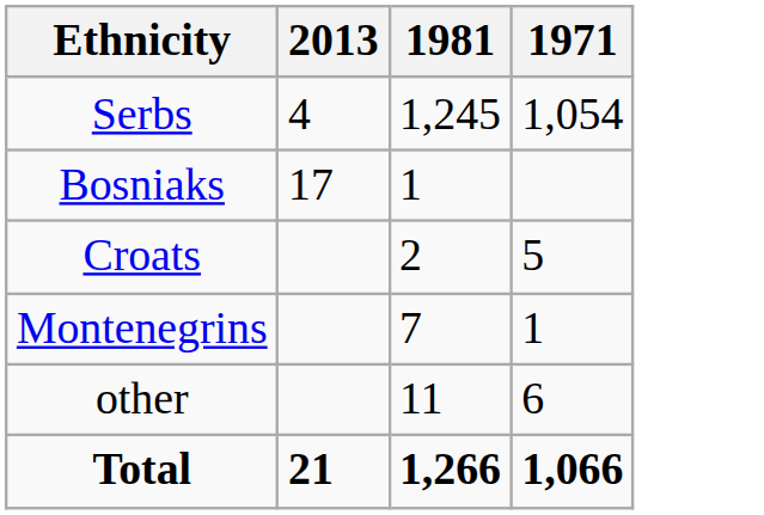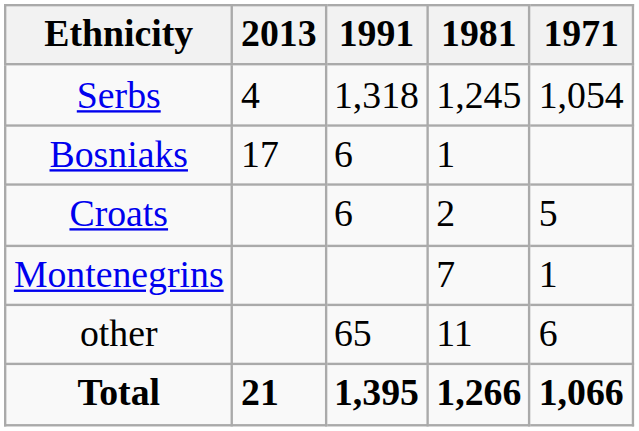+ column: 1991 | 1,318 | 6 | 6 | 65 | 1,395
